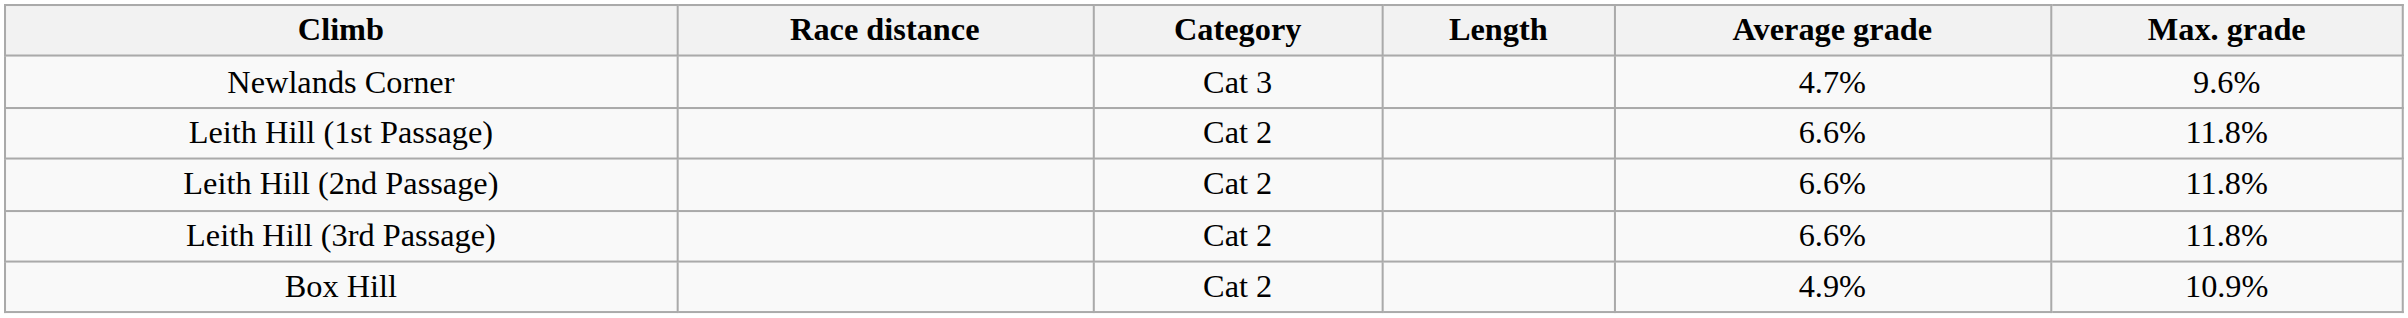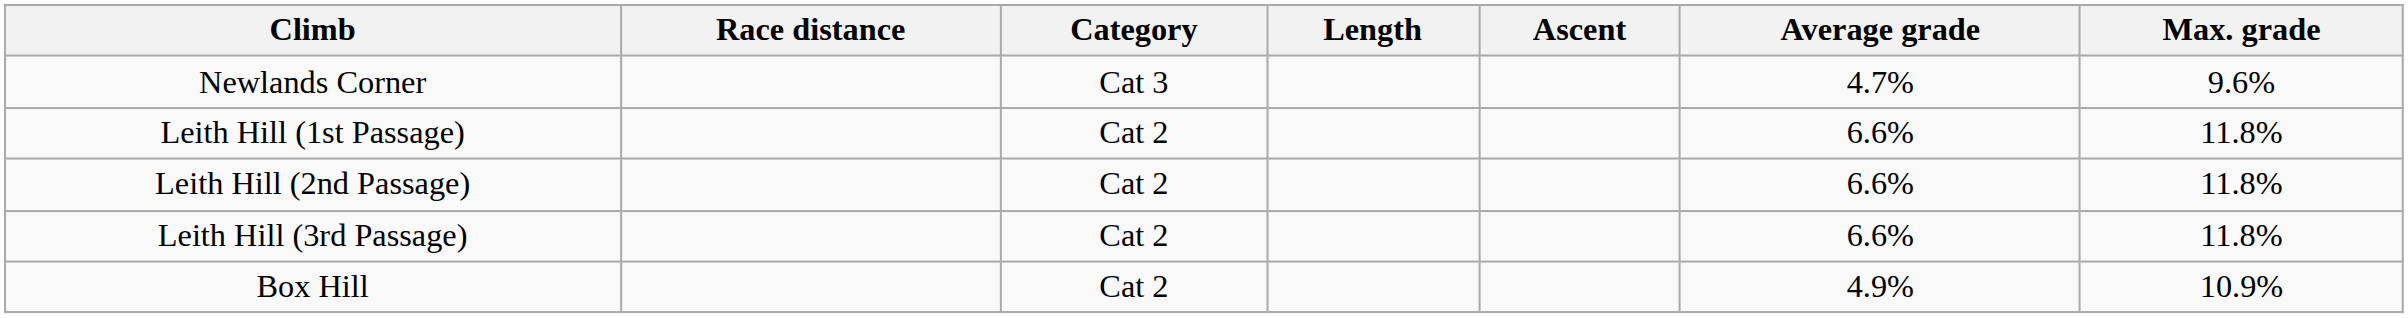+ column: Ascent
